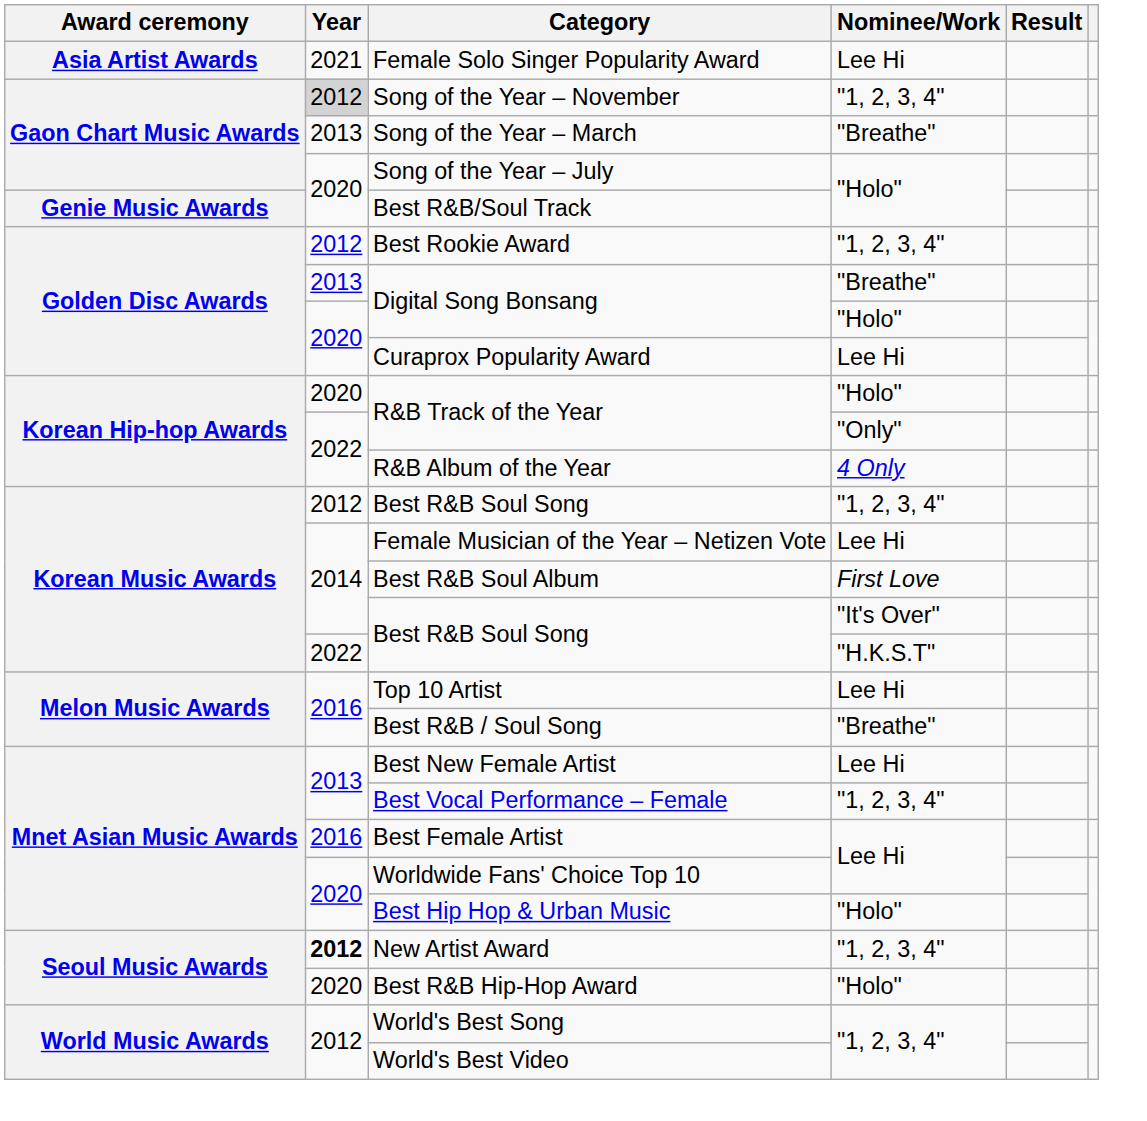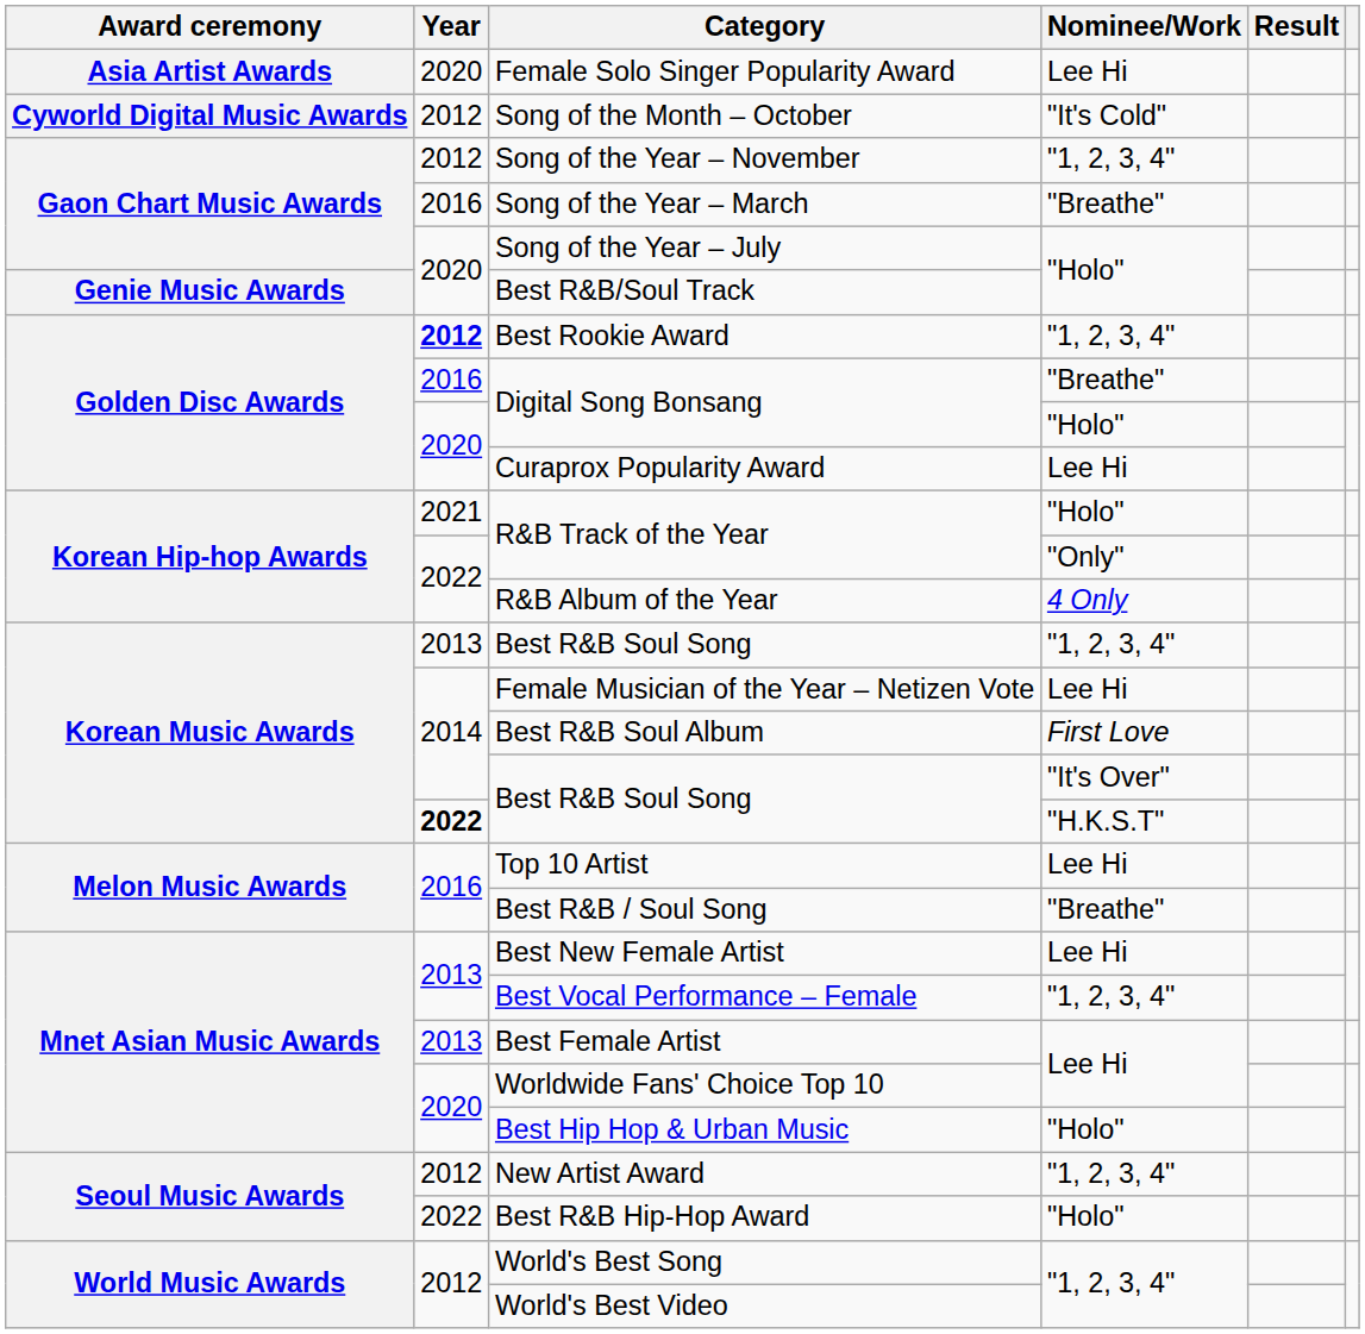Female Solo Singer Popularity Award | Year: 2021 -> 2020
+ row: Cyworld Digital Music Awards | 2012 | Song of the Month – October | "It's Cold"
Song of the Year – November | Year: lightgrey background -> no background
Song of the Year – March | Year: 2013 -> 2016
Best Rookie Award | Year: normal -> bold
Digital Song Bonsang / "Breathe" | Year: 2013 -> 2016
R&B Track of the Year / "Holo" | Year: 2020 -> 2021
Best R&B Soul Song / "1, 2, 3, 4" | Year: 2012 -> 2013
Best R&B Soul Song / "H.K.S.T" | Year: normal -> bold
Best Female Artist | Year: 2016 -> 2013
New Artist Award | Year: bold -> normal
Best R&B Hip-Hop Award | Year: 2020 -> 2022
